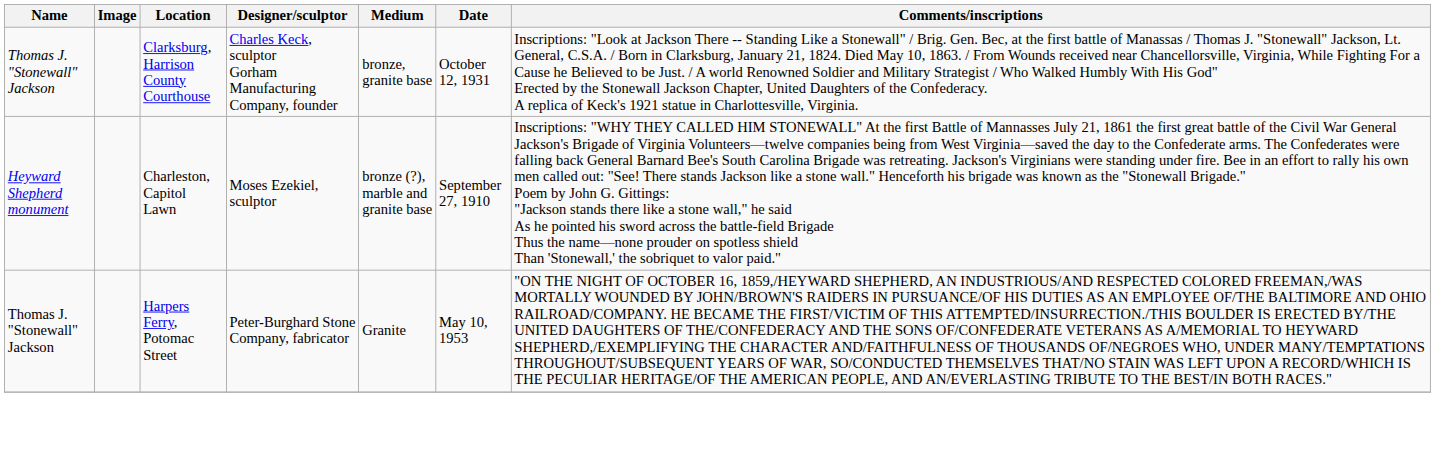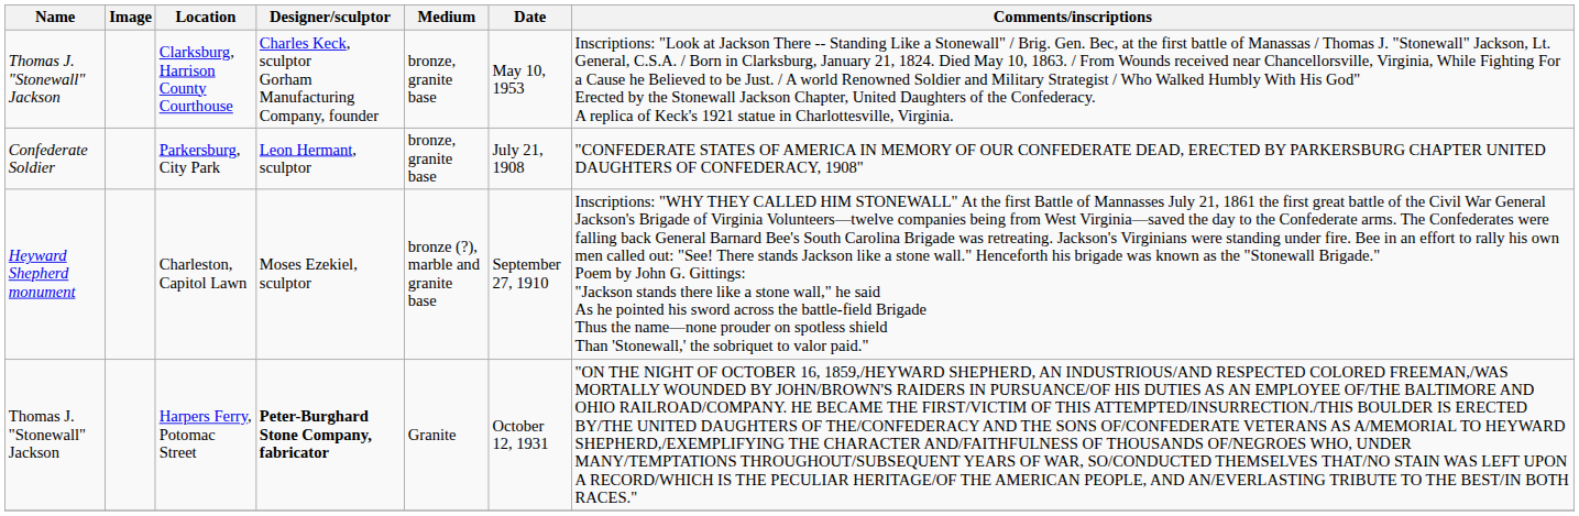Clarksburg, Harrison County Courthouse | Date: October 12, 1931 -> May 10, 1953
+ row: Confederate Soldier | Parkersburg, City Park | Leon Hermant, sculptor | bronze, granite base | July 21, 1908 | "CONFEDERATE STATES OF AMERICA IN MEMORY OF OUR CONFEDERATE DEAD, ERECTED BY PARKERSBURG CHAPTER UNITED DAUGHTERS OF CONFEDERACY, 1908"
Harpers Ferry, Potomac Street | Designer/sculptor: normal -> bold
Harpers Ferry, Potomac Street | Date: May 10, 1953 -> October 12, 1931
